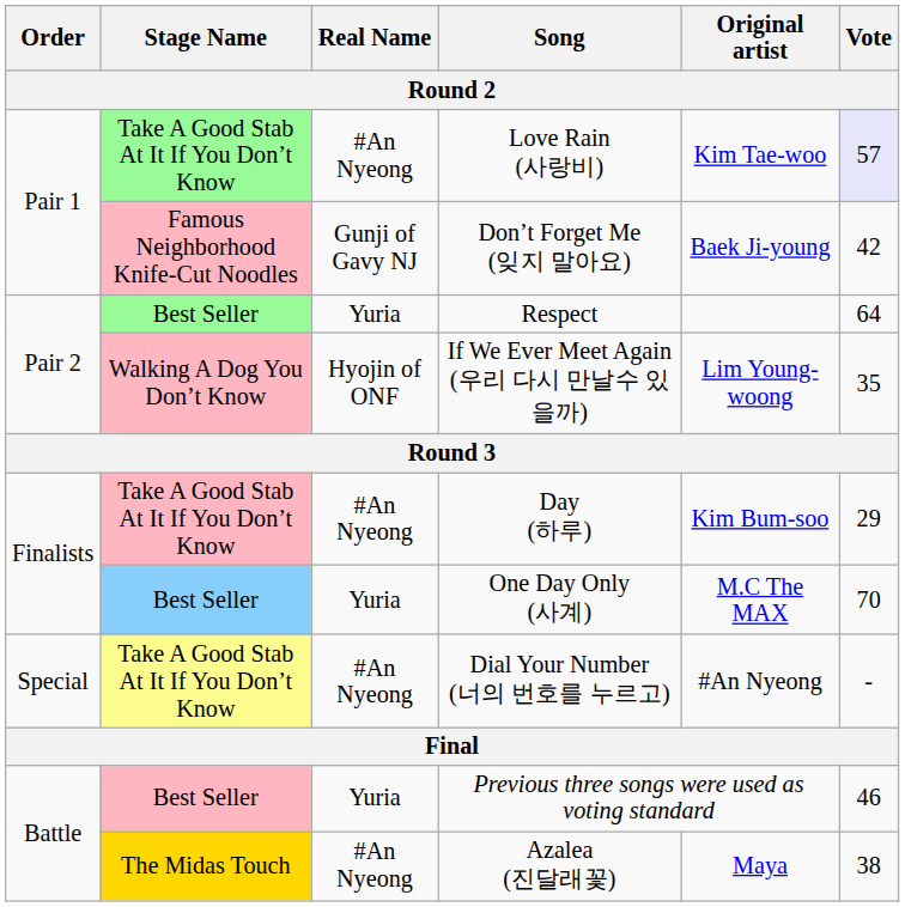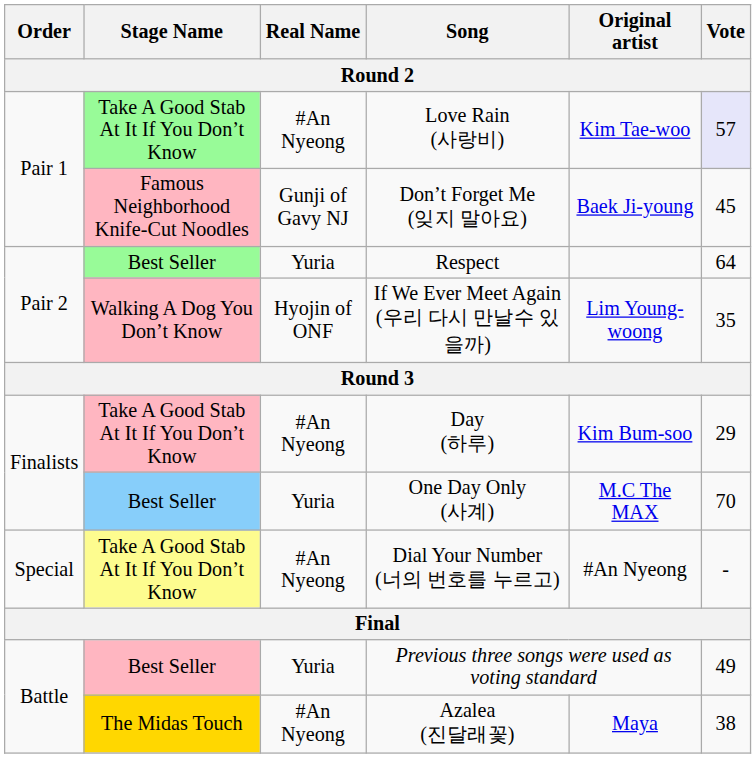Don’t Forget Me (잊지 말아요) | Vote: 42 -> 45
Previous three songs were used as voting standard | Vote: 46 -> 49
